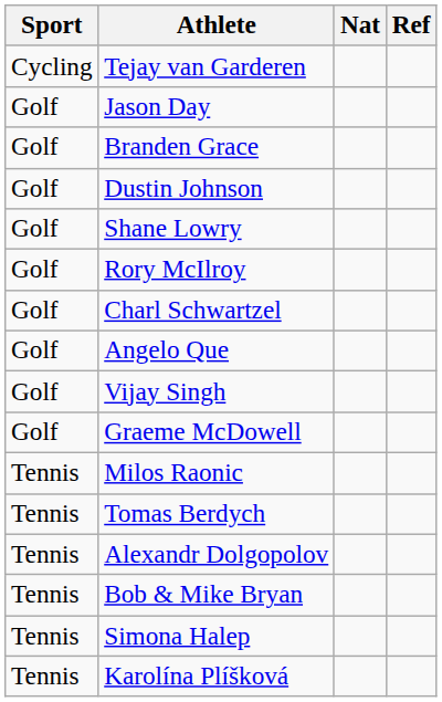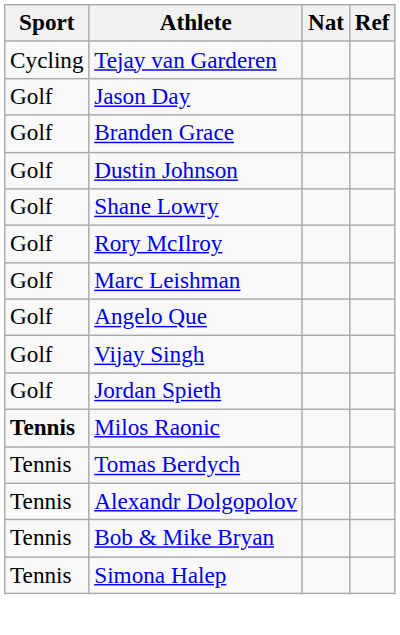+ row: Golf | Marc Leishman
- row: Golf | Charl Schwartzel
+ row: Golf | Jordan Spieth
- row: Golf | Graeme McDowell
Milos Raonic | Sport: normal -> bold
- row: Tennis | Karolína Plíšková
